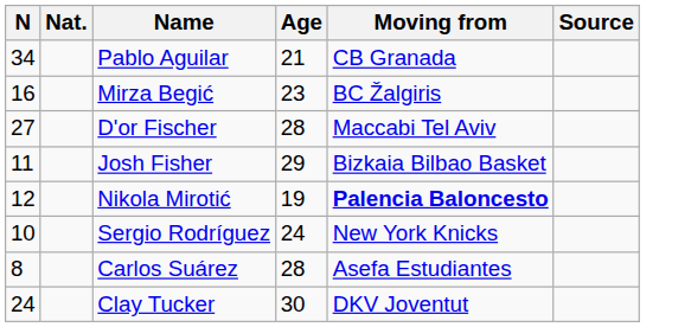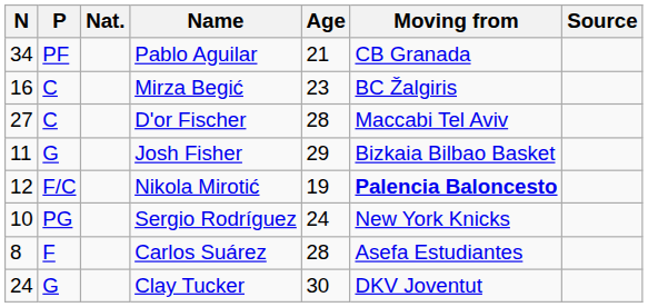+ column: P | PF | C | C | G | F/C | PG | F | G
